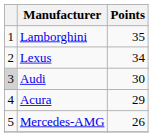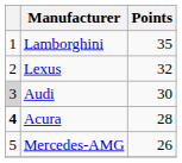Lexus | Points: 34 -> 32
Acura | column 1: normal -> bold
Acura | Points: 29 -> 28
